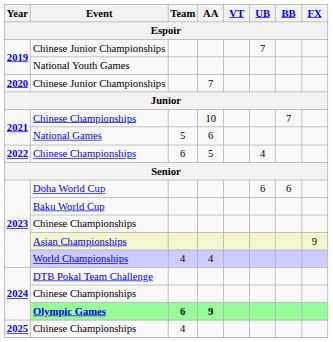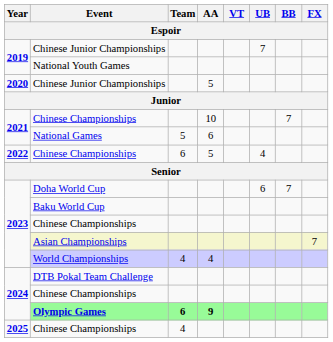2020 / Chinese Junior Championships | AA: 7 -> 5
Doha World Cup | BB: 6 -> 7
Asian Championships | FX: 9 -> 7
